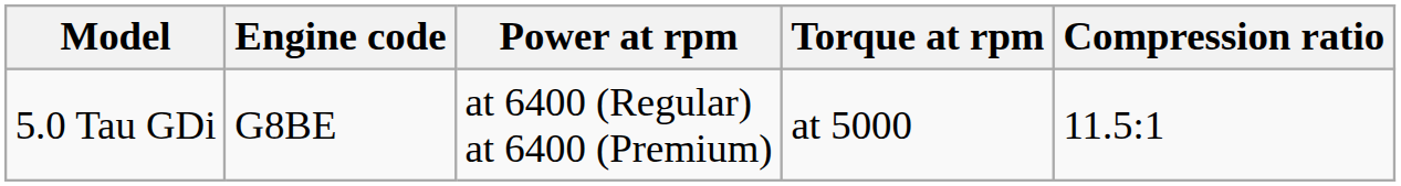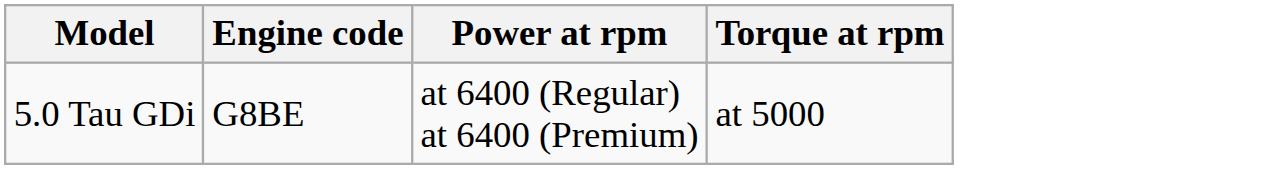- column: Compression ratio | 11.5:1
